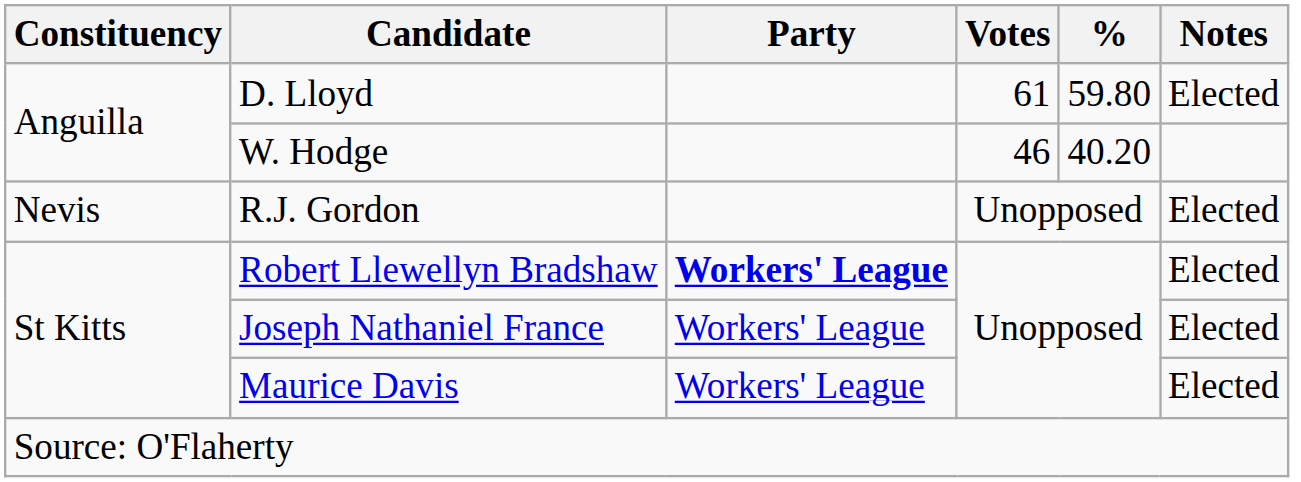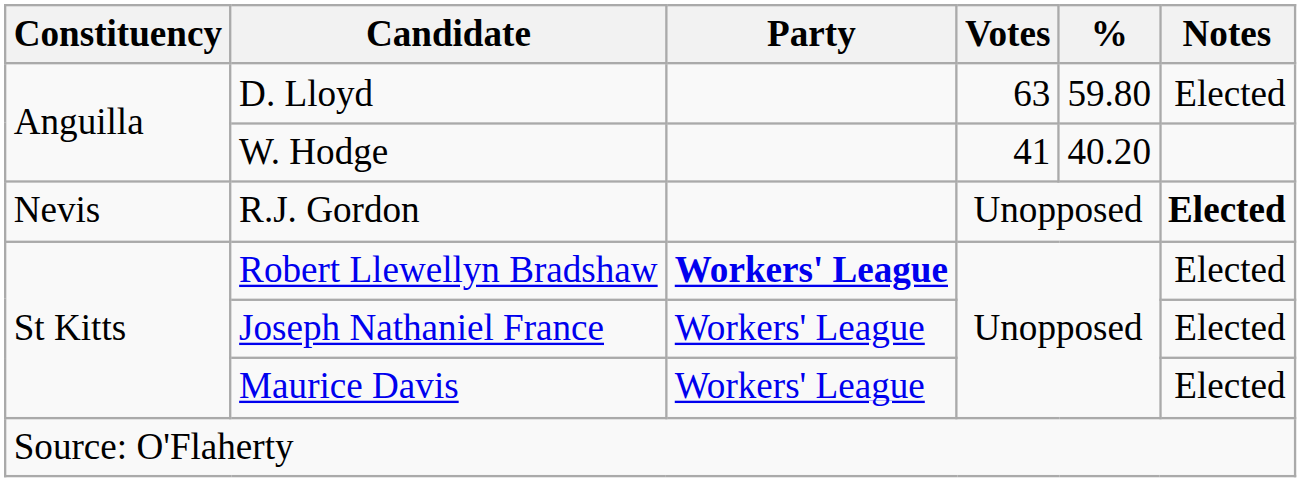D. Lloyd | Votes: 61 -> 63
W. Hodge | Votes: 46 -> 41
R.J. Gordon | Notes: normal -> bold
